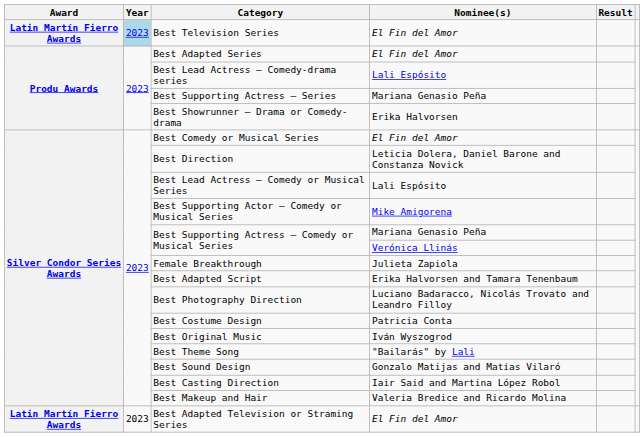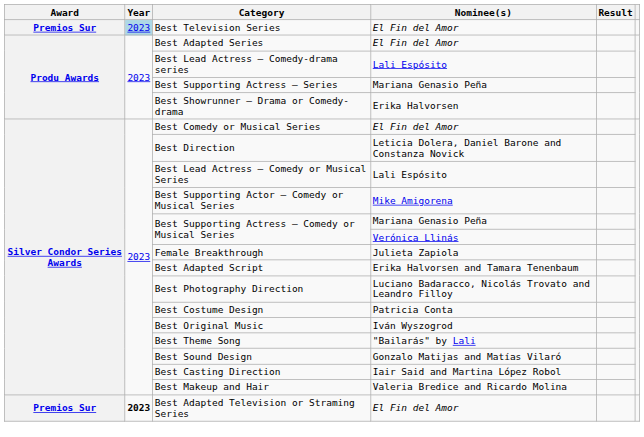Best Television Series | Award: Latin Martín Fierro Awards -> Premios Sur
Best Adapted Television or Straming Series | Award: Latin Martín Fierro Awards -> Premios Sur
Best Adapted Television or Straming Series | Year: normal -> bold
